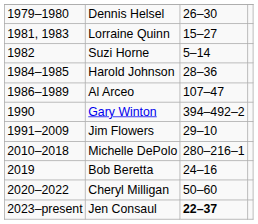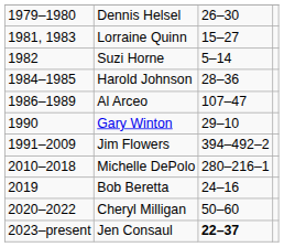Gary Winton | column 3: 394–492–2 -> 29–10
Jim Flowers | column 3: 29–10 -> 394–492–2
